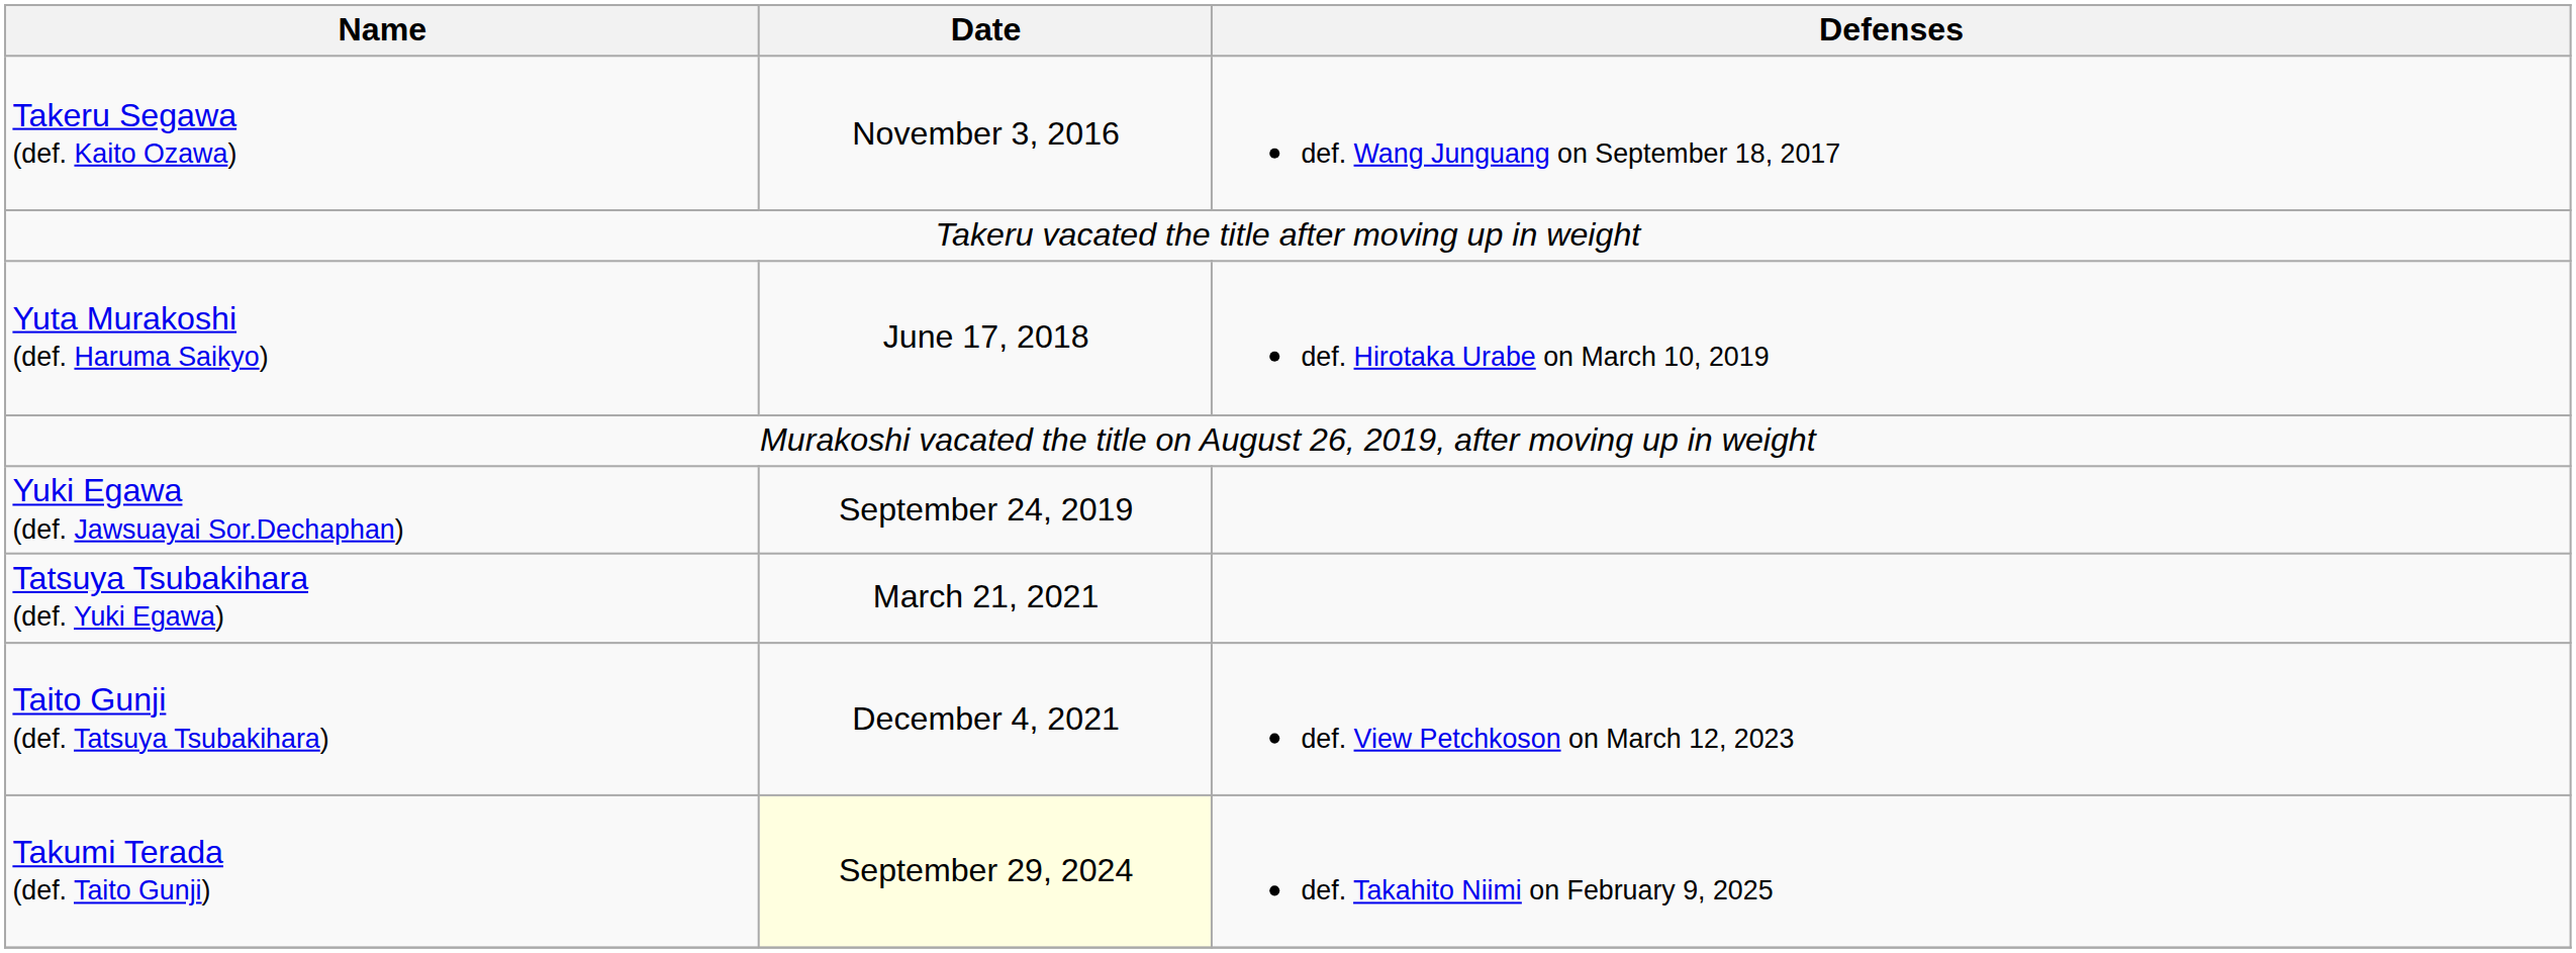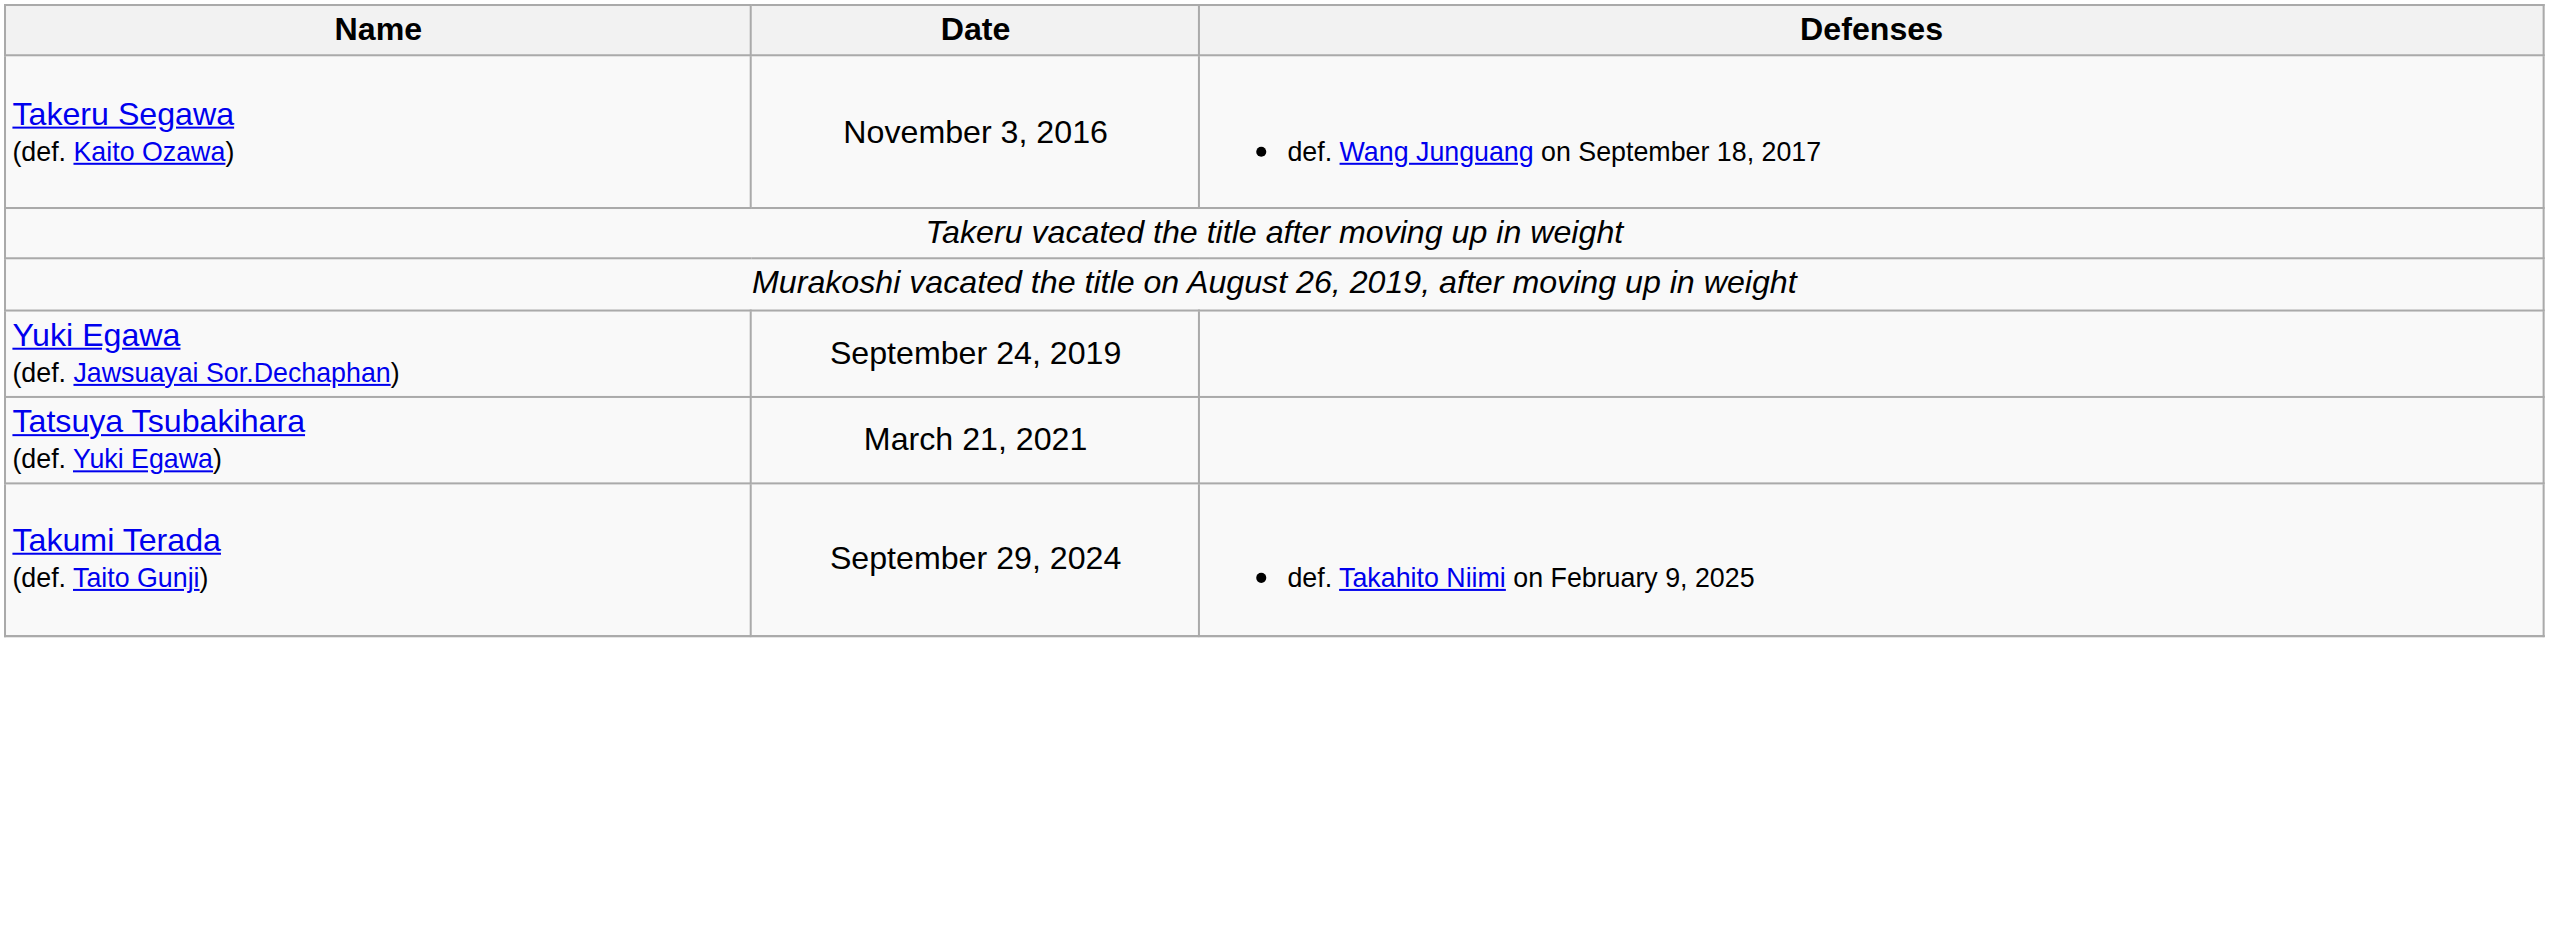- row: Yuta Murakoshi (def. Haruma Saikyo) | June 17, 2018 | def. Hirotaka Urabe on March 10, 2019
- row: Taito Gunji (def. Tatsuya Tsubakihara) | December 4, 2021 | def. View Petchkoson on March 12, 2023
Takumi Terada (def. Taito Gunji) | Date: lightyellow background -> no background
